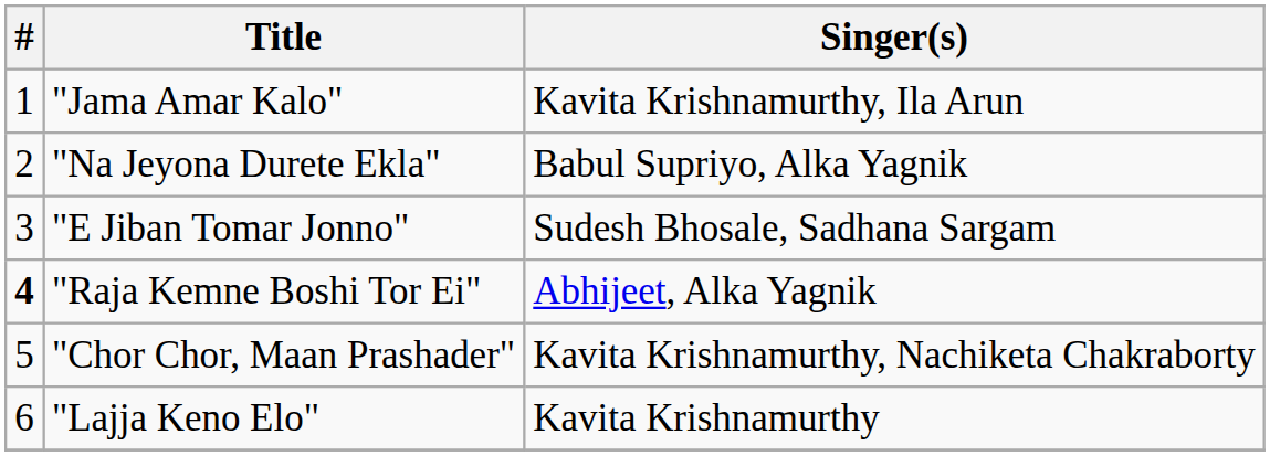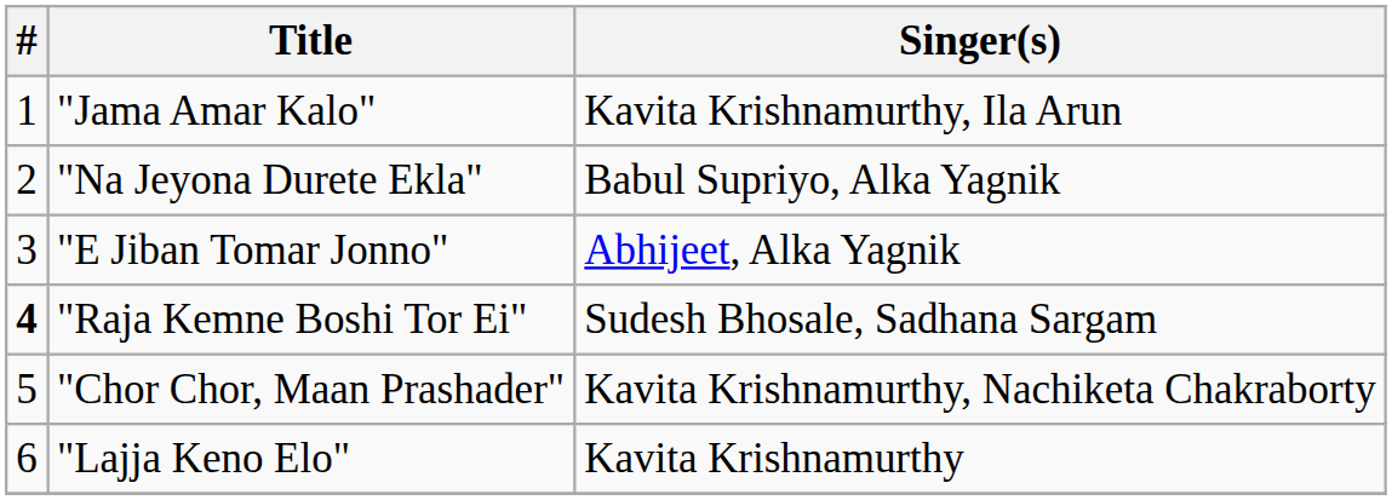"E Jiban Tomar Jonno" | Singer(s): Sudesh Bhosale, Sadhana Sargam -> Abhijeet, Alka Yagnik
"Raja Kemne Boshi Tor Ei" | Singer(s): Abhijeet, Alka Yagnik -> Sudesh Bhosale, Sadhana Sargam
